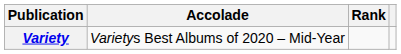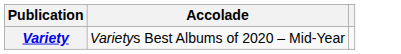- column: Rank
